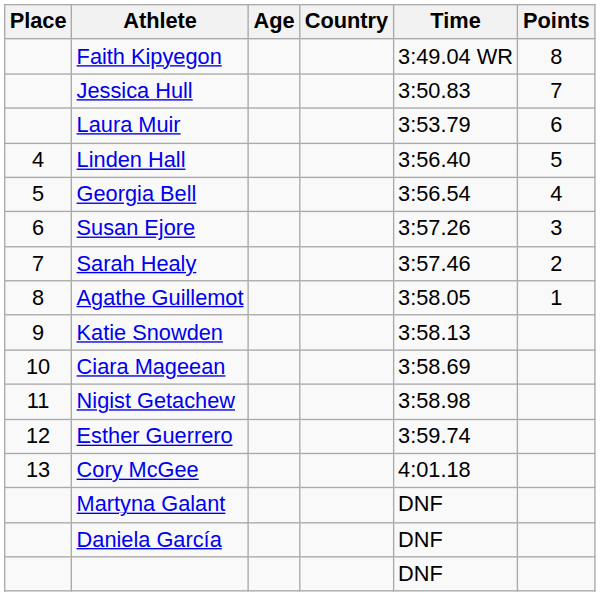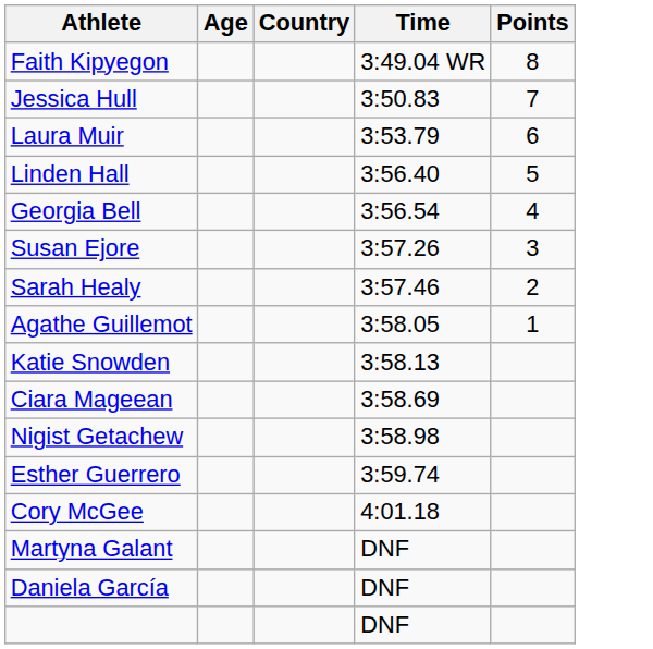- column: Place | 4 | 5 | 6 | 7 | 8 | 9 | 10 | 11 | 12 | 13
